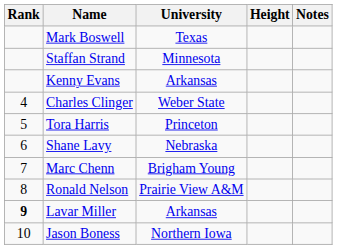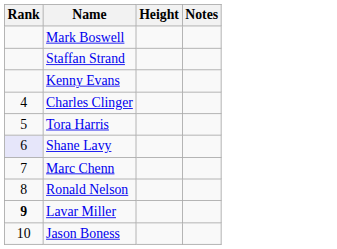- column: University | Texas | Minnesota | Arkansas | Weber State | Princeton | Nebraska | Brigham Young | Prairie View A&M | Arkansas | Northern Iowa
Shane Lavy | Rank: no background -> lavender background
